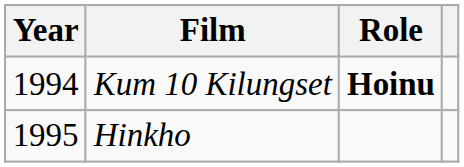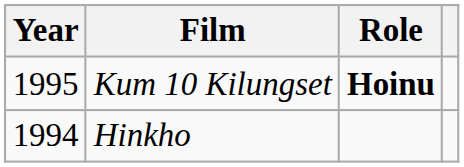Kum 10 Kilungset | Year: 1994 -> 1995
Hinkho | Year: 1995 -> 1994
